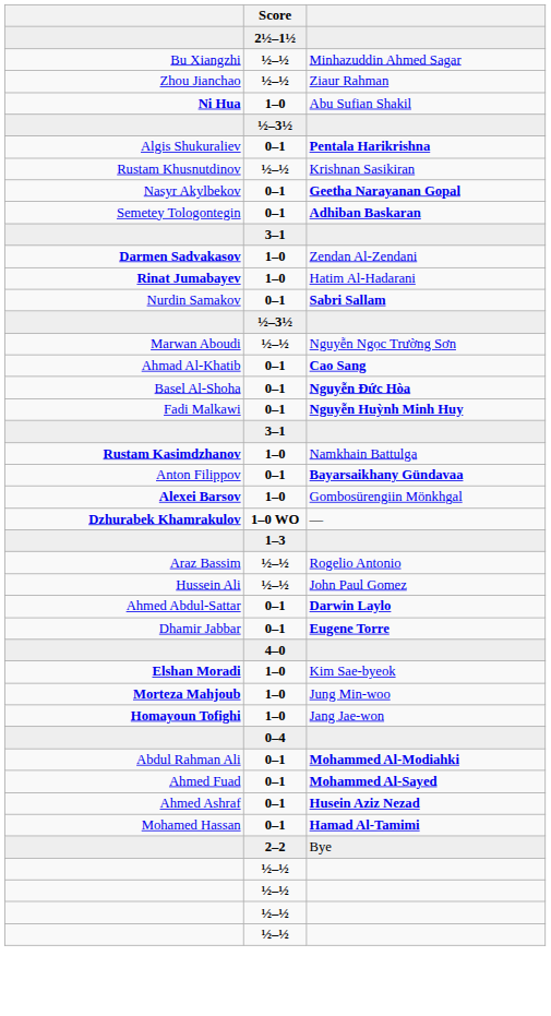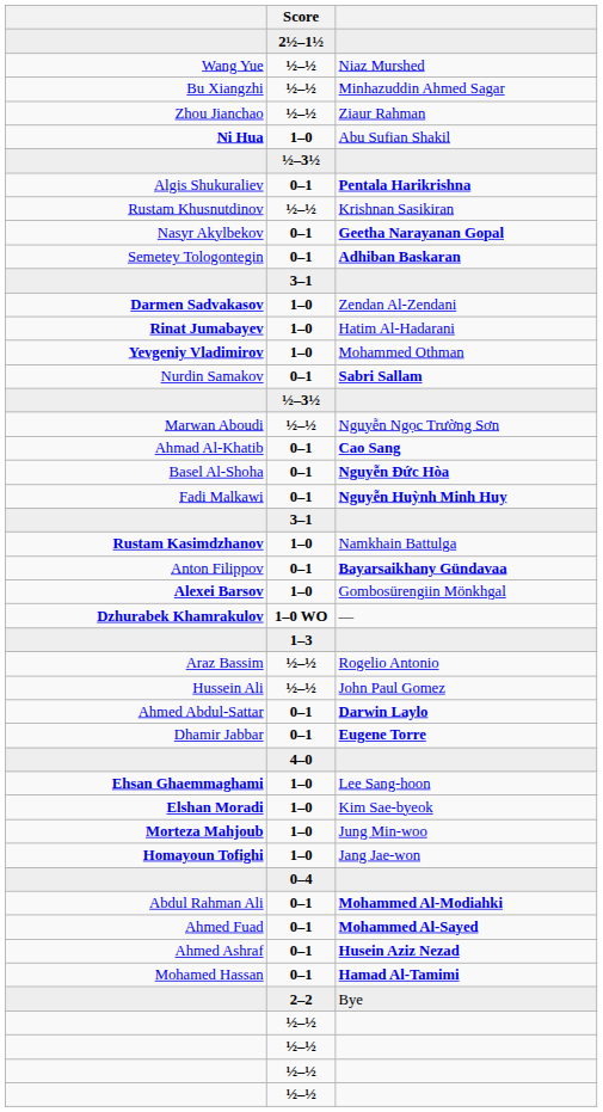+ row: Wang Yue | ½–½ | Niaz Murshed
+ row: Yevgeniy Vladimirov | 1–0 | Mohammed Othman
+ row: Ehsan Ghaemmaghami | 1–0 | Lee Sang-hoon
